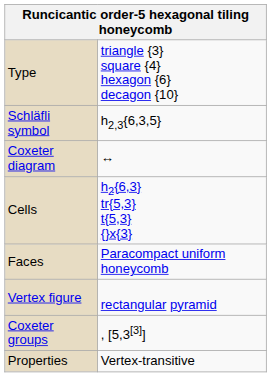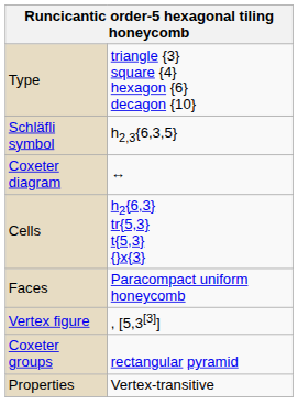Vertex figure | column 2: rectangular pyramid -> , [5,3[3]]
Coxeter groups | column 2: , [5,3[3]] -> rectangular pyramid
